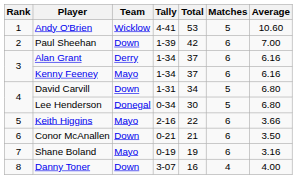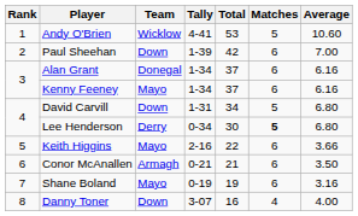Alan Grant | Team: Derry -> Donegal
Lee Henderson | Team: Donegal -> Derry
Lee Henderson | Matches: normal -> bold
Conor McAnallen | Team: Down -> Armagh
